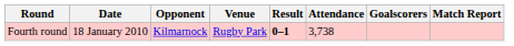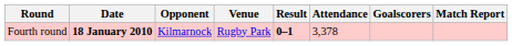Fourth round | Date: normal -> bold
Fourth round | Attendance: 3,738 -> 3,378
